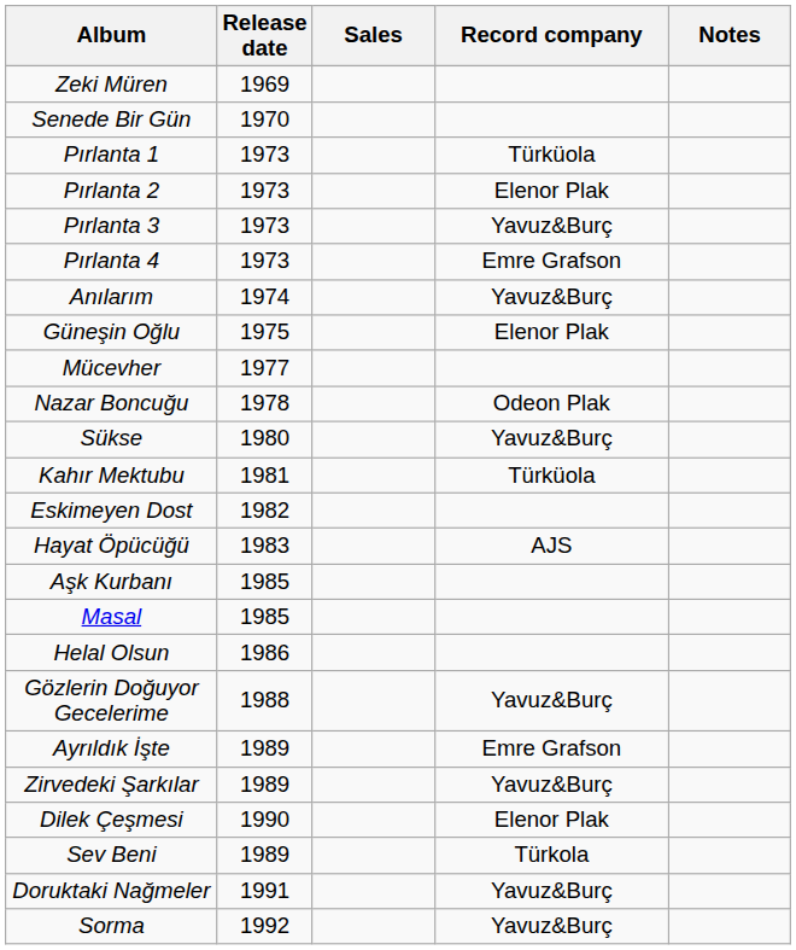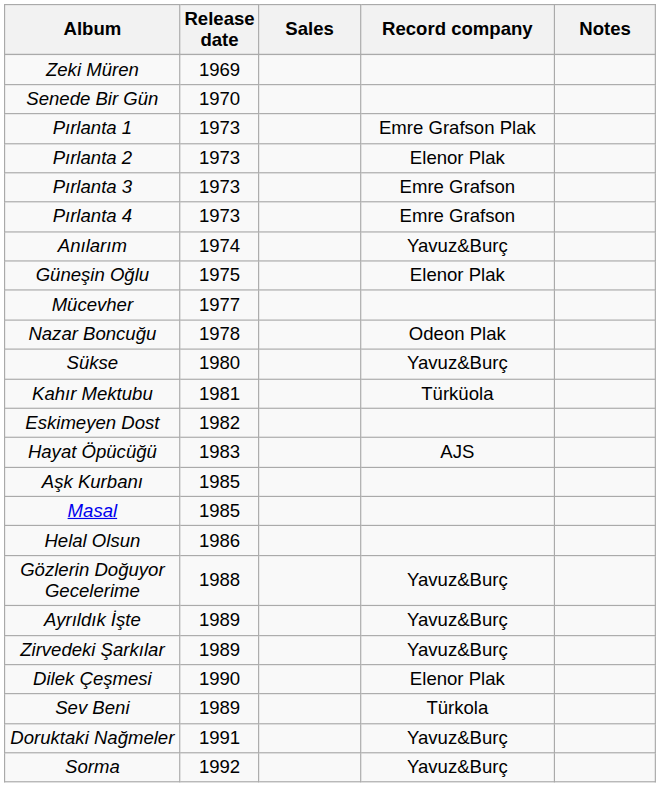Pırlanta 1 | Record company: Türküola -> Emre Grafson Plak
Pırlanta 3 | Record company: Yavuz&Burç -> Emre Grafson
Ayrıldık İşte | Record company: Emre Grafson -> Yavuz&Burç
